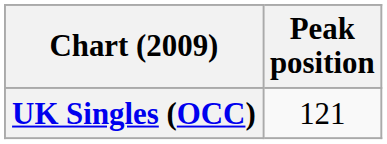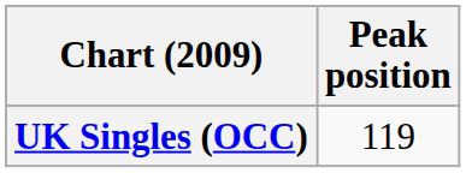UK Singles (OCC) | Peak position: 121 -> 119
